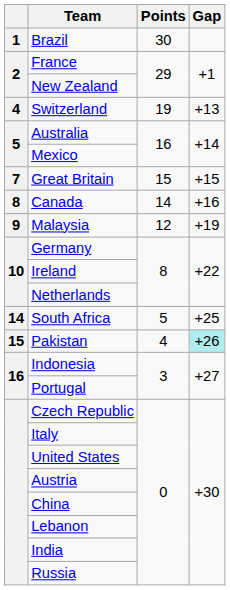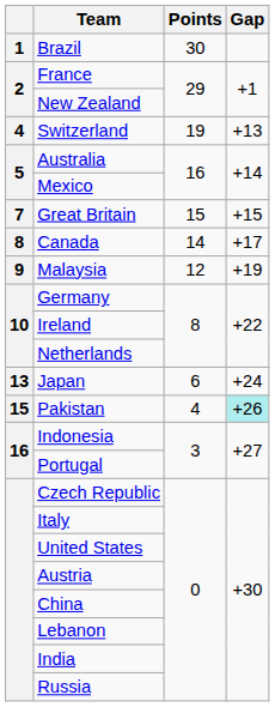Canada | Gap: +16 -> +17
+ row: 13 | Japan | 6 | +24
- row: 14 | South Africa | 5 | +25
